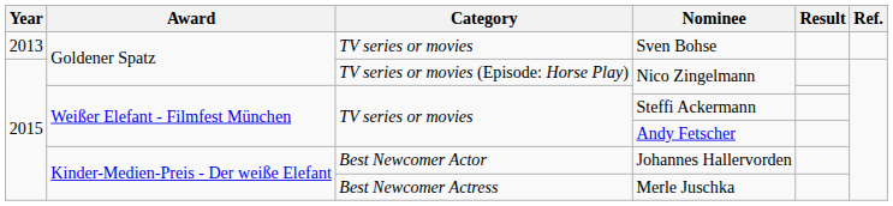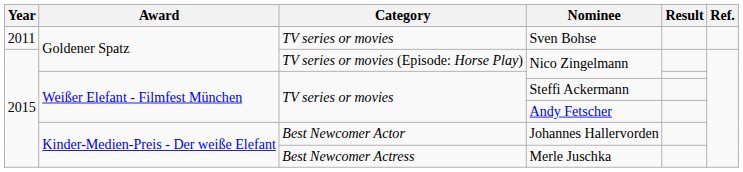Sven Bohse | Year: 2013 -> 2011
